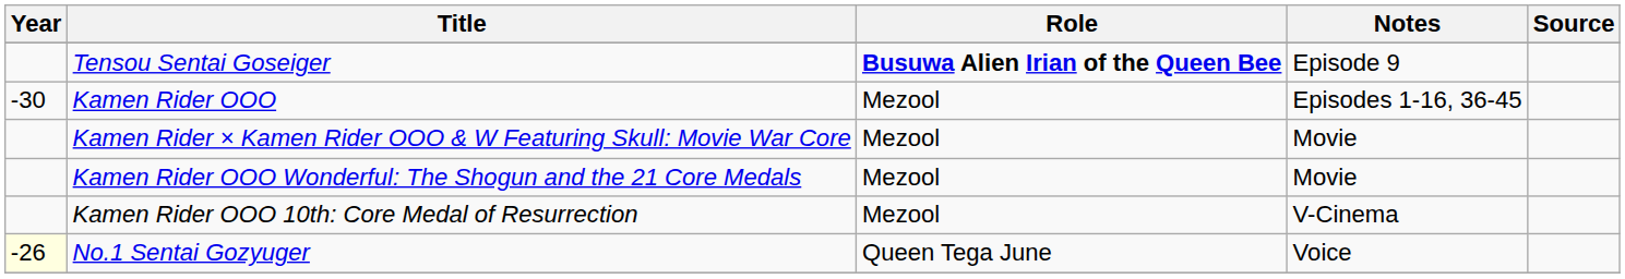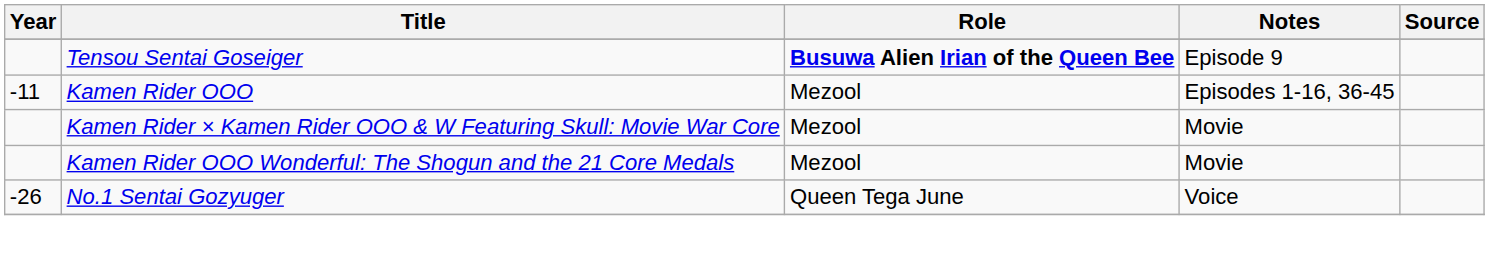Kamen Rider OOO | Year: -30 -> -11
- row: Kamen Rider OOO 10th: Core Medal of Resurrection | Mezool | V-Cinema
No.1 Sentai Gozyuger | Year: lightyellow background -> no background
